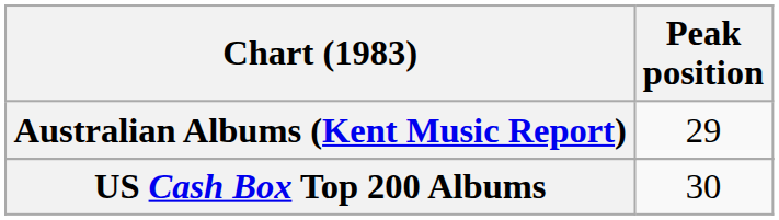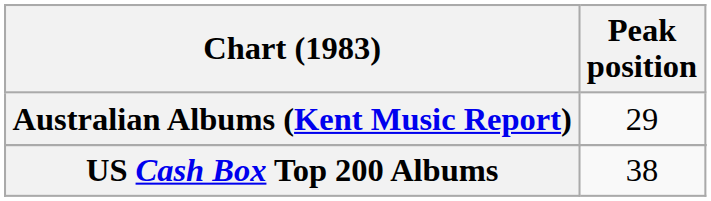US Cash Box Top 200 Albums | Peak position: 30 -> 38
